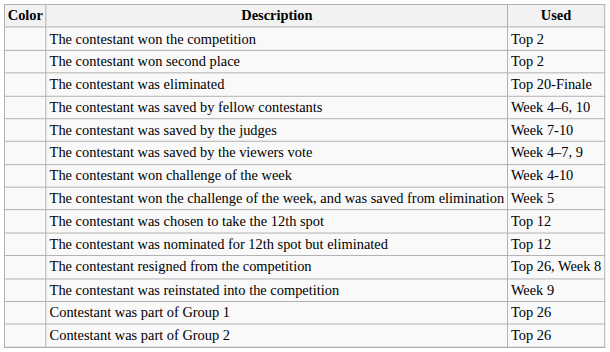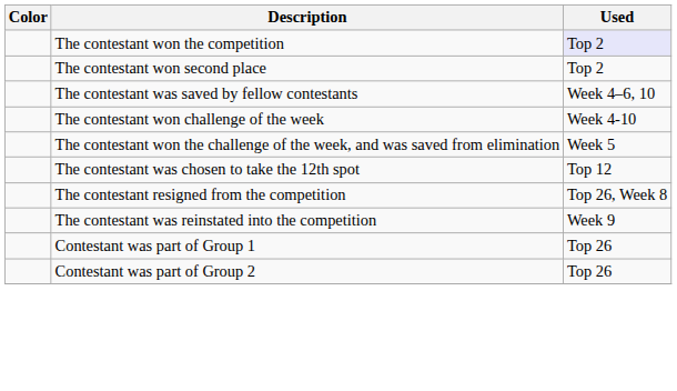The contestant won the competition | Used: no background -> lavender background
- row: The contestant was eliminated | Top 20-Finale
- row: The contestant was saved by the judges | Week 7-10
- row: The contestant was saved by the viewers vote | Week 4–7, 9
- row: The contestant was nominated for 12th spot but eliminated | Top 12
